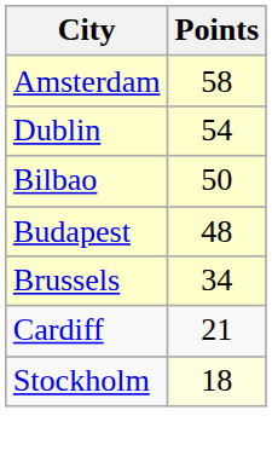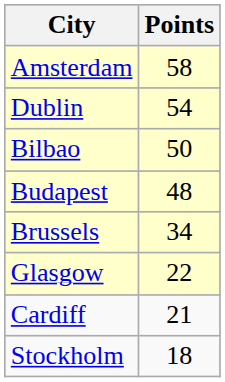+ row: Glasgow | 22
Stockholm | Points: lightyellow background -> no background
